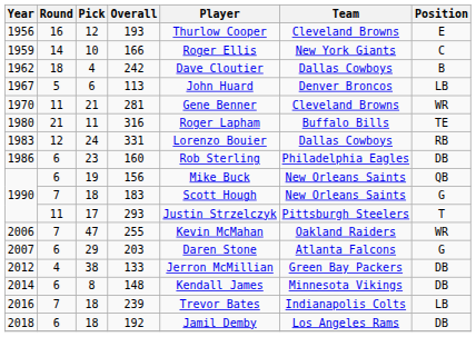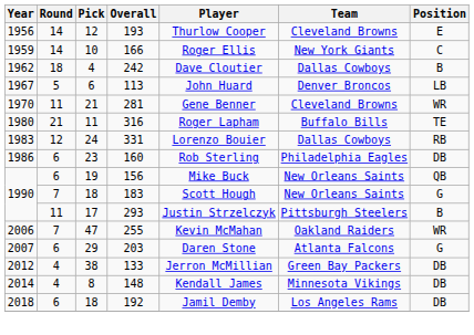193 | Round: 16 -> 14
293 | Position: T -> B
148 | Round: 6 -> 4
- row: 2016 | 7 | 18 | 239 | Trevor Bates | Indianapolis Colts | LB
